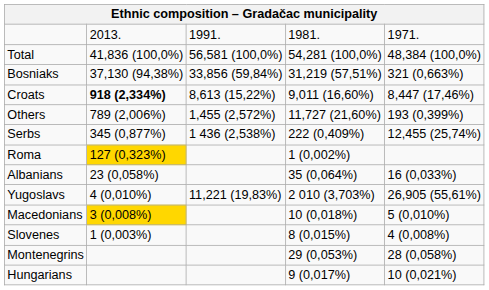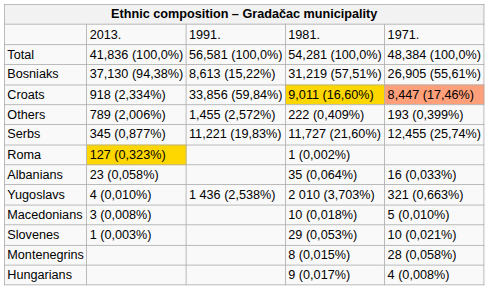Bosniaks | column 3: 33,856 (59,84%) -> 8,613 (15,22%)
Bosniaks | column 5: 321 (0,663%) -> 26,905 (55,61%)
Croats | column 2: bold -> normal
Croats | column 3: 8,613 (15,22%) -> 33,856 (59,84%)
Croats | column 4: no background -> gold background
Croats | column 5: no background -> lightsalmon background
Others | column 4: 11,727 (21,60%) -> 222 (0,409%)
Serbs | column 3: 1 436 (2,538%) -> 11,221 (19,83%)
Serbs | column 4: 222 (0,409%) -> 11,727 (21,60%)
Yugoslavs | column 3: 11,221 (19,83%) -> 1 436 (2,538%)
Yugoslavs | column 5: 26,905 (55,61%) -> 321 (0,663%)
Macedonians | column 2: gold background -> no background
Slovenes | column 4: 8 (0,015%) -> 29 (0,053%)
Slovenes | column 5: 4 (0,008%) -> 10 (0,021%)
Montenegrins | column 4: 29 (0,053%) -> 8 (0,015%)
Hungarians | column 5: 10 (0,021%) -> 4 (0,008%)
